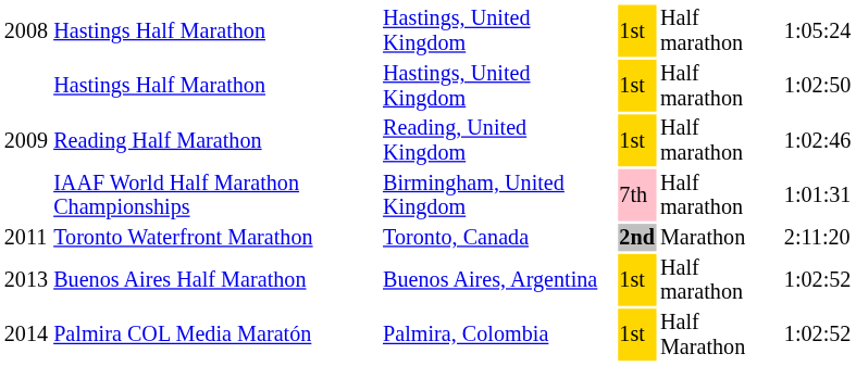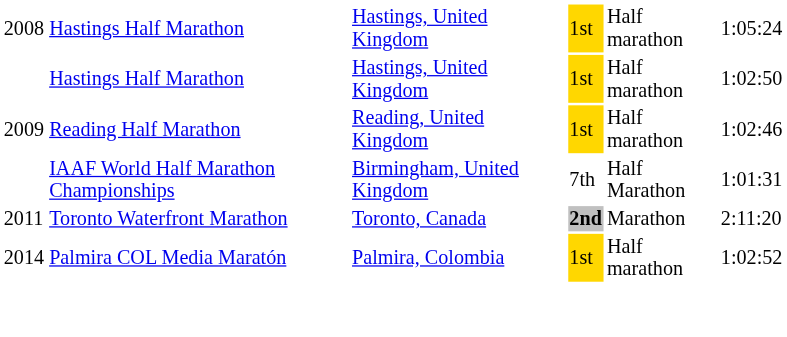IAAF World Half Marathon Championships | column 4: pink background -> no background
IAAF World Half Marathon Championships | column 5: Half marathon -> Half Marathon
- row: 2013 | Buenos Aires Half Marathon | Buenos Aires, Argentina | 1st | Half marathon | 1:02:52
Palmira COL Media Maratón | column 5: Half Marathon -> Half marathon
